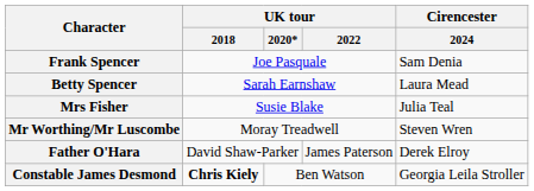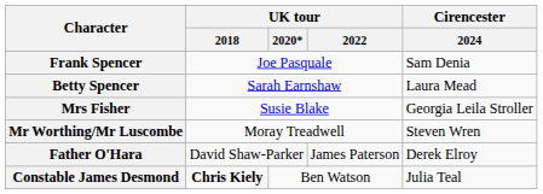Mrs Fisher | Cirencester / 2024: Julia Teal -> Georgia Leila Stroller
Constable James Desmond | Cirencester / 2024: Georgia Leila Stroller -> Julia Teal
